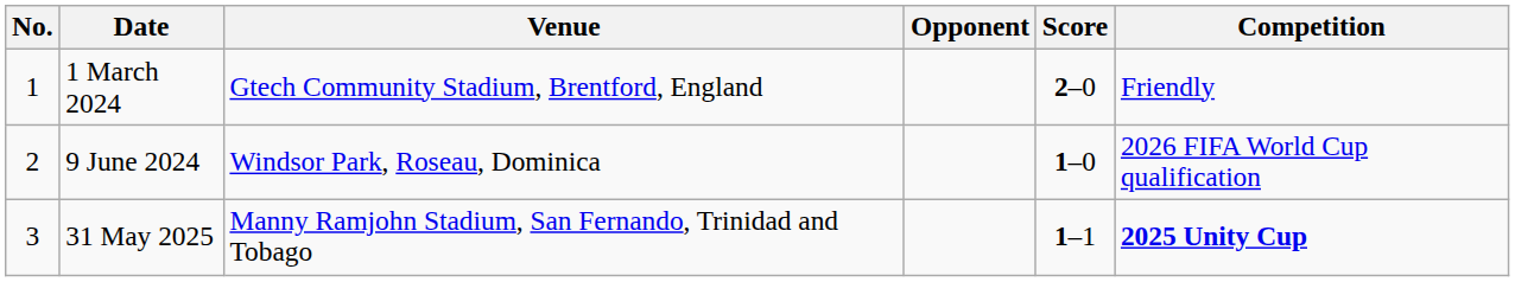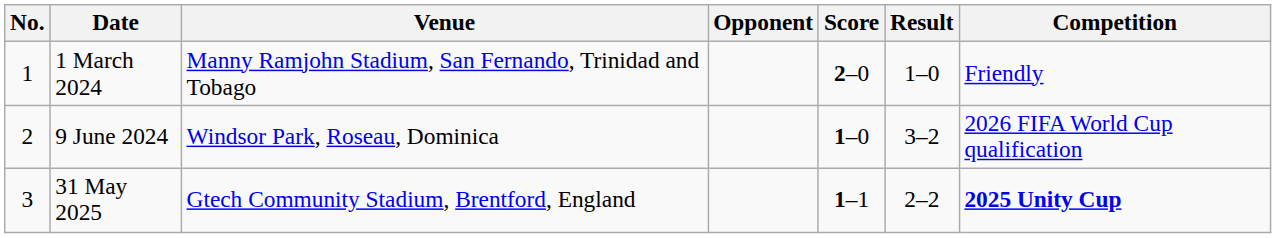+ column: Result | 1–0 | 3–2 | 2–2
1 March 2024 | Venue: Gtech Community Stadium, Brentford, England -> Manny Ramjohn Stadium, San Fernando, Trinidad and Tobago
31 May 2025 | Venue: Manny Ramjohn Stadium, San Fernando, Trinidad and Tobago -> Gtech Community Stadium, Brentford, England
